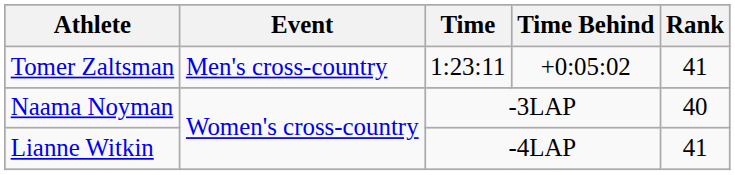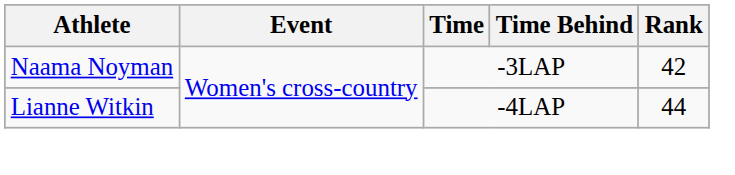- row: Tomer Zaltsman | Men's cross-country | 1:23:11 | +0:05:02 | 41
Naama Noyman | Rank: 40 -> 42
Lianne Witkin | Rank: 41 -> 44
